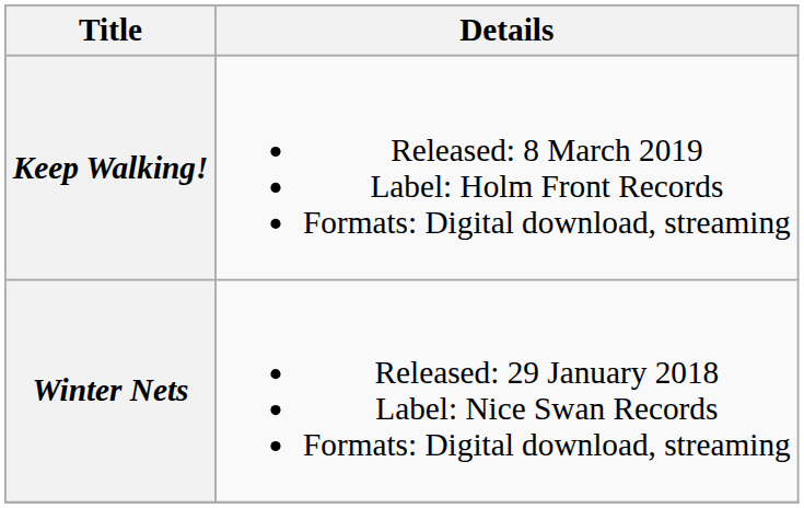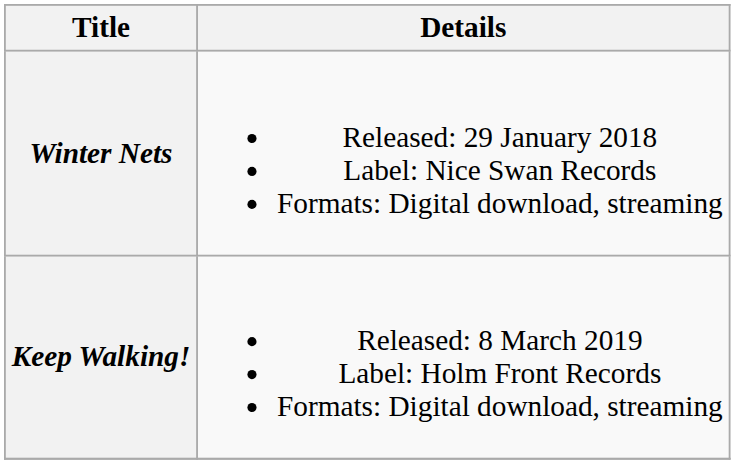rows swapped: Winter Nets <-> Keep Walking!
